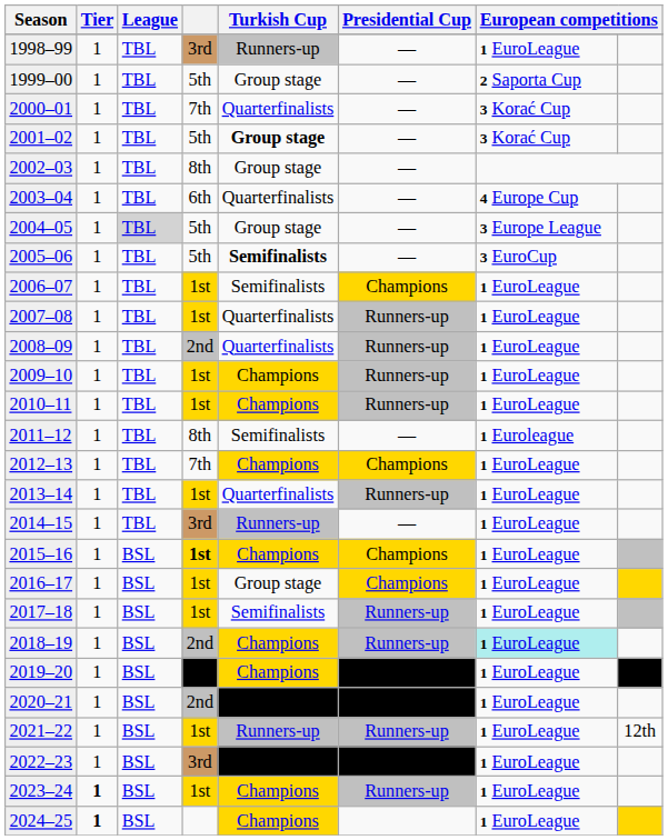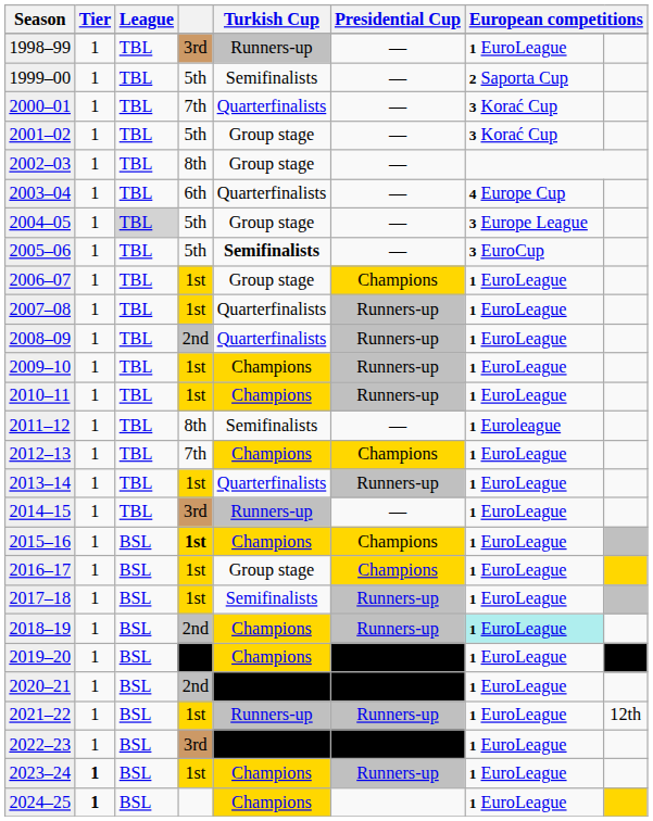1999–00 | Turkish Cup: Group stage -> Semifinalists
2001–02 | Turkish Cup: bold -> normal
2006–07 | Turkish Cup: Semifinalists -> Group stage
